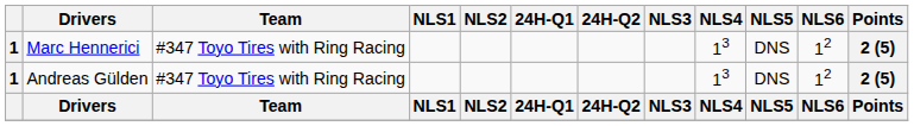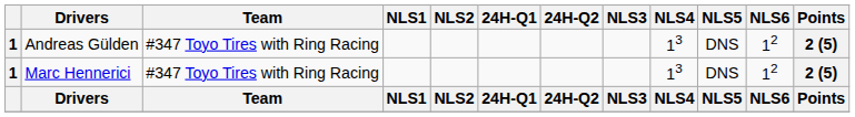rows swapped: Andreas Gülden <-> Marc Hennerici
